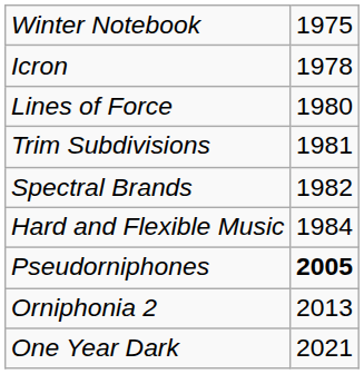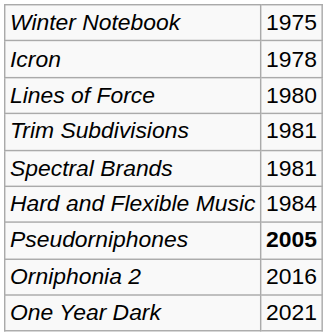Spectral Brands | column 2: 1982 -> 1981
Orniphonia 2 | column 2: 2013 -> 2016
